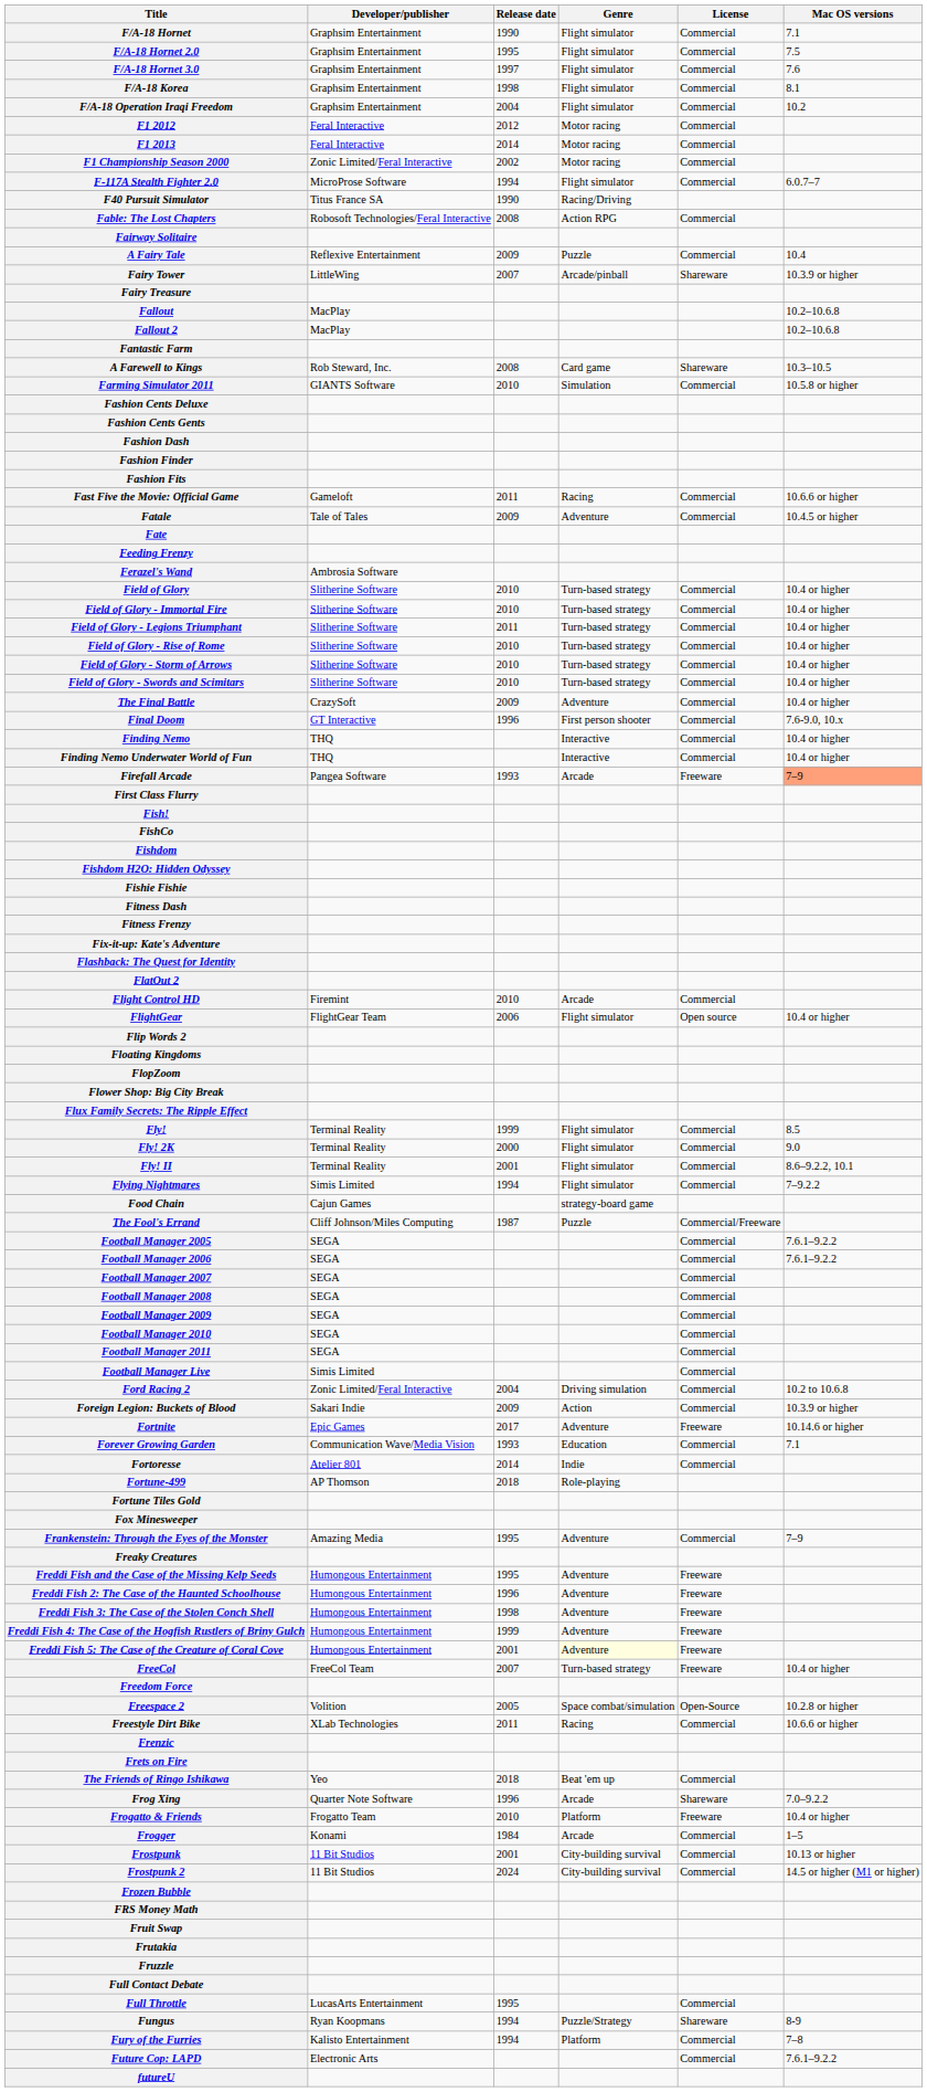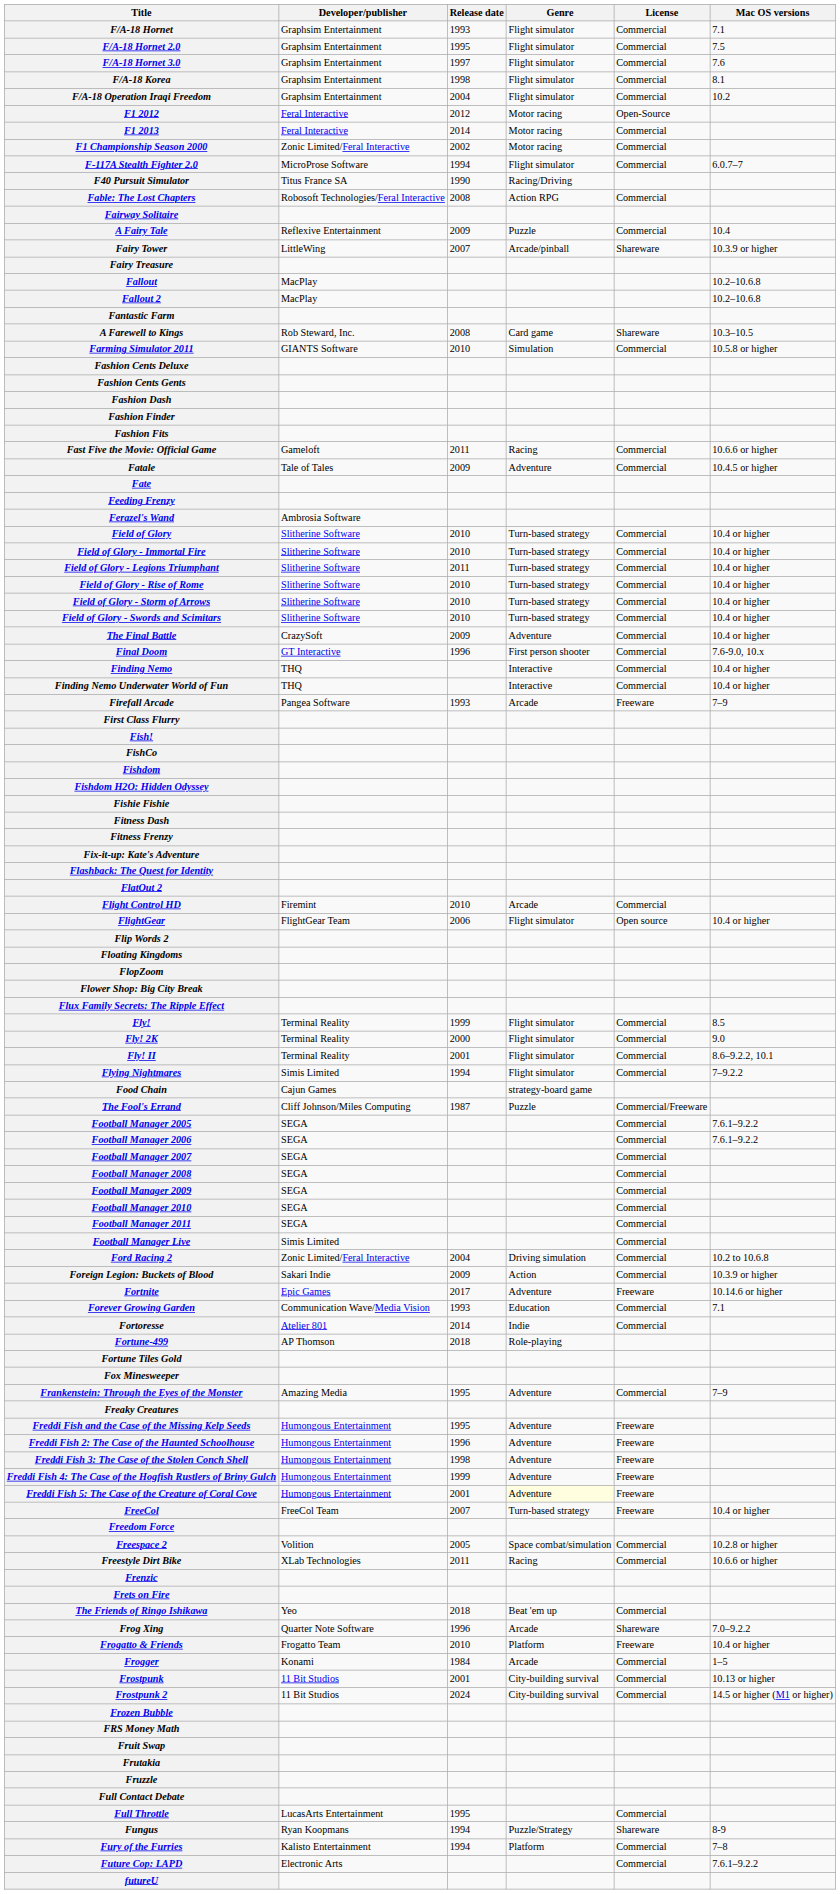F/A-18 Hornet | Release date: 1990 -> 1993
F1 2012 | License: Commercial -> Open-Source
Firefall Arcade | Mac OS versions: lightsalmon background -> no background
Freespace 2 | License: Open-Source -> Commercial
